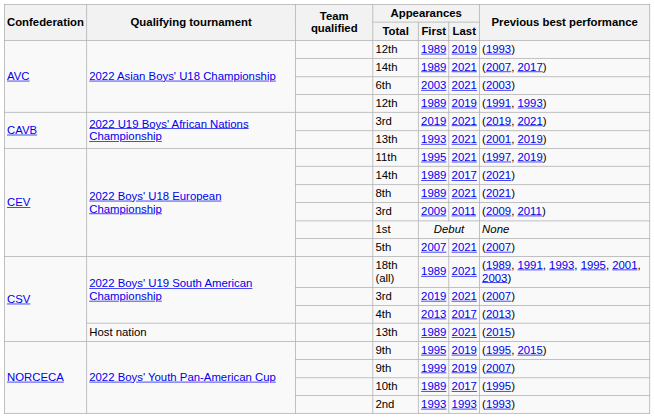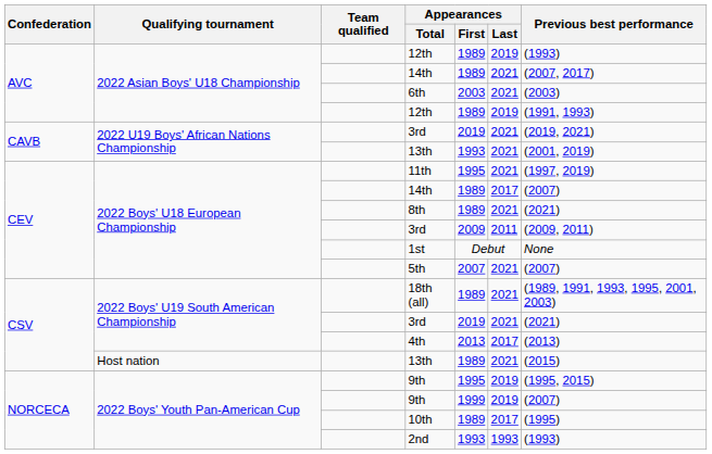2022 Boys' U18 European Championship / 14th | Previous best performance: (2021) -> (2007)
2022 Boys' U19 South American Championship / 3rd | Previous best performance: (2007) -> (2021)
